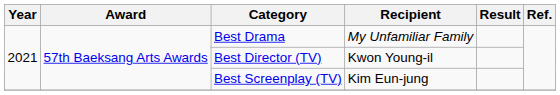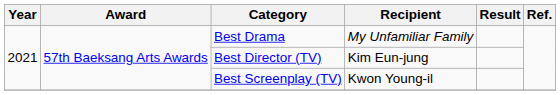Best Director (TV) | Recipient: Kwon Young-il -> Kim Eun-jung
Best Screenplay (TV) | Recipient: Kim Eun-jung -> Kwon Young-il
